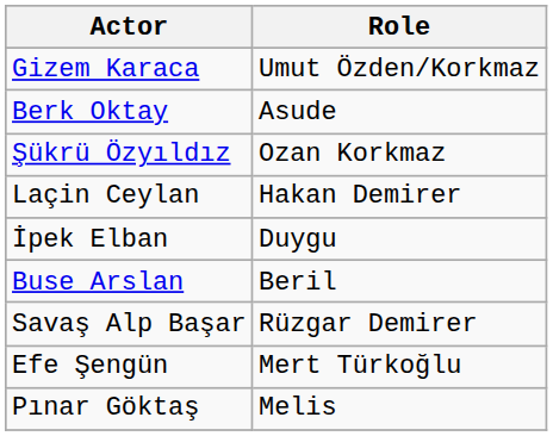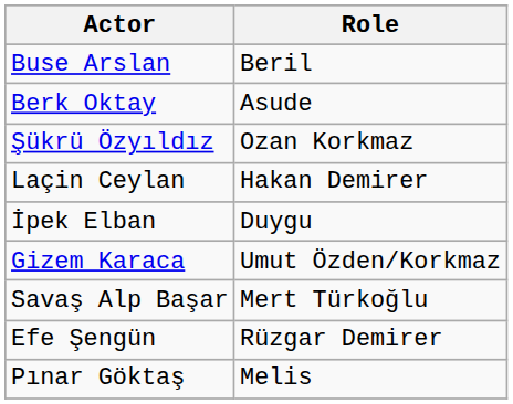rows swapped: Gizem Karaca <-> Buse Arslan
Savaş Alp Başar | Role: Rüzgar Demirer -> Mert Türkoğlu
Efe Şengün | Role: Mert Türkoğlu -> Rüzgar Demirer
